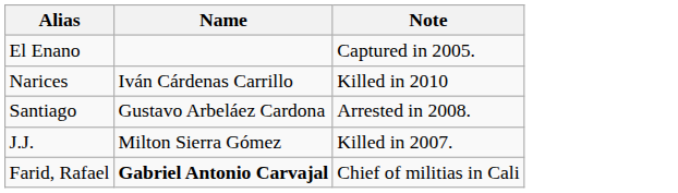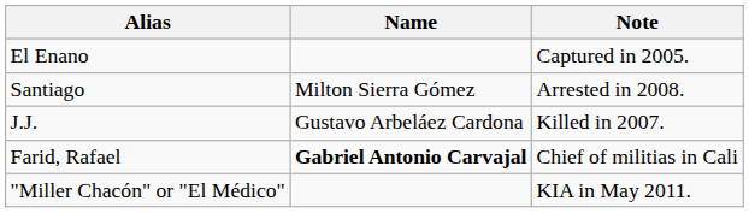- row: Narices | Iván Cárdenas Carrillo | Killed in 2010
Santiago | Name: Gustavo Arbeláez Cardona -> Milton Sierra Gómez
J.J. | Name: Milton Sierra Gómez -> Gustavo Arbeláez Cardona
+ row: "Miller Chacón" or "El Médico" | KIA in May 2011.
